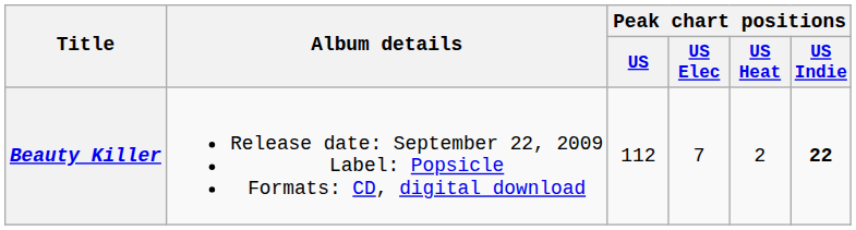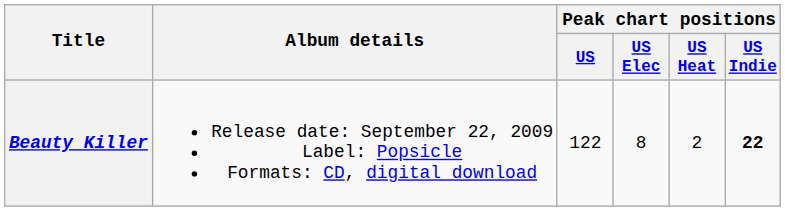Beauty Killer | Peak chart positions / US: 112 -> 122
Beauty Killer | Peak chart positions / US Elec: 7 -> 8
